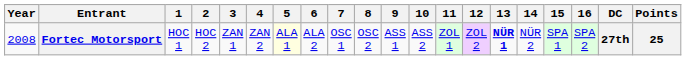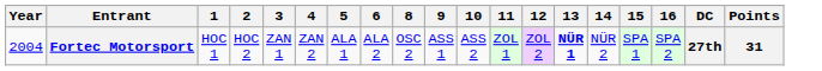- column: 7 | OSC 1
Fortec Motorsport | Year: 2008 -> 2004
Fortec Motorsport | 5: lightyellow background -> no background
Fortec Motorsport | Points: 25 -> 31
